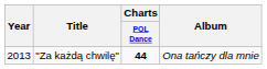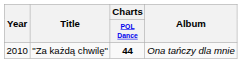"Za każdą chwilę" | Year: 2013 -> 2010
